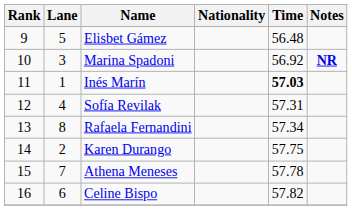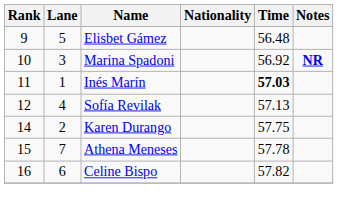Sofía Revilak | Time: 57.31 -> 57.13
- row: 13 | 8 | Rafaela Fernandini | 57.34
